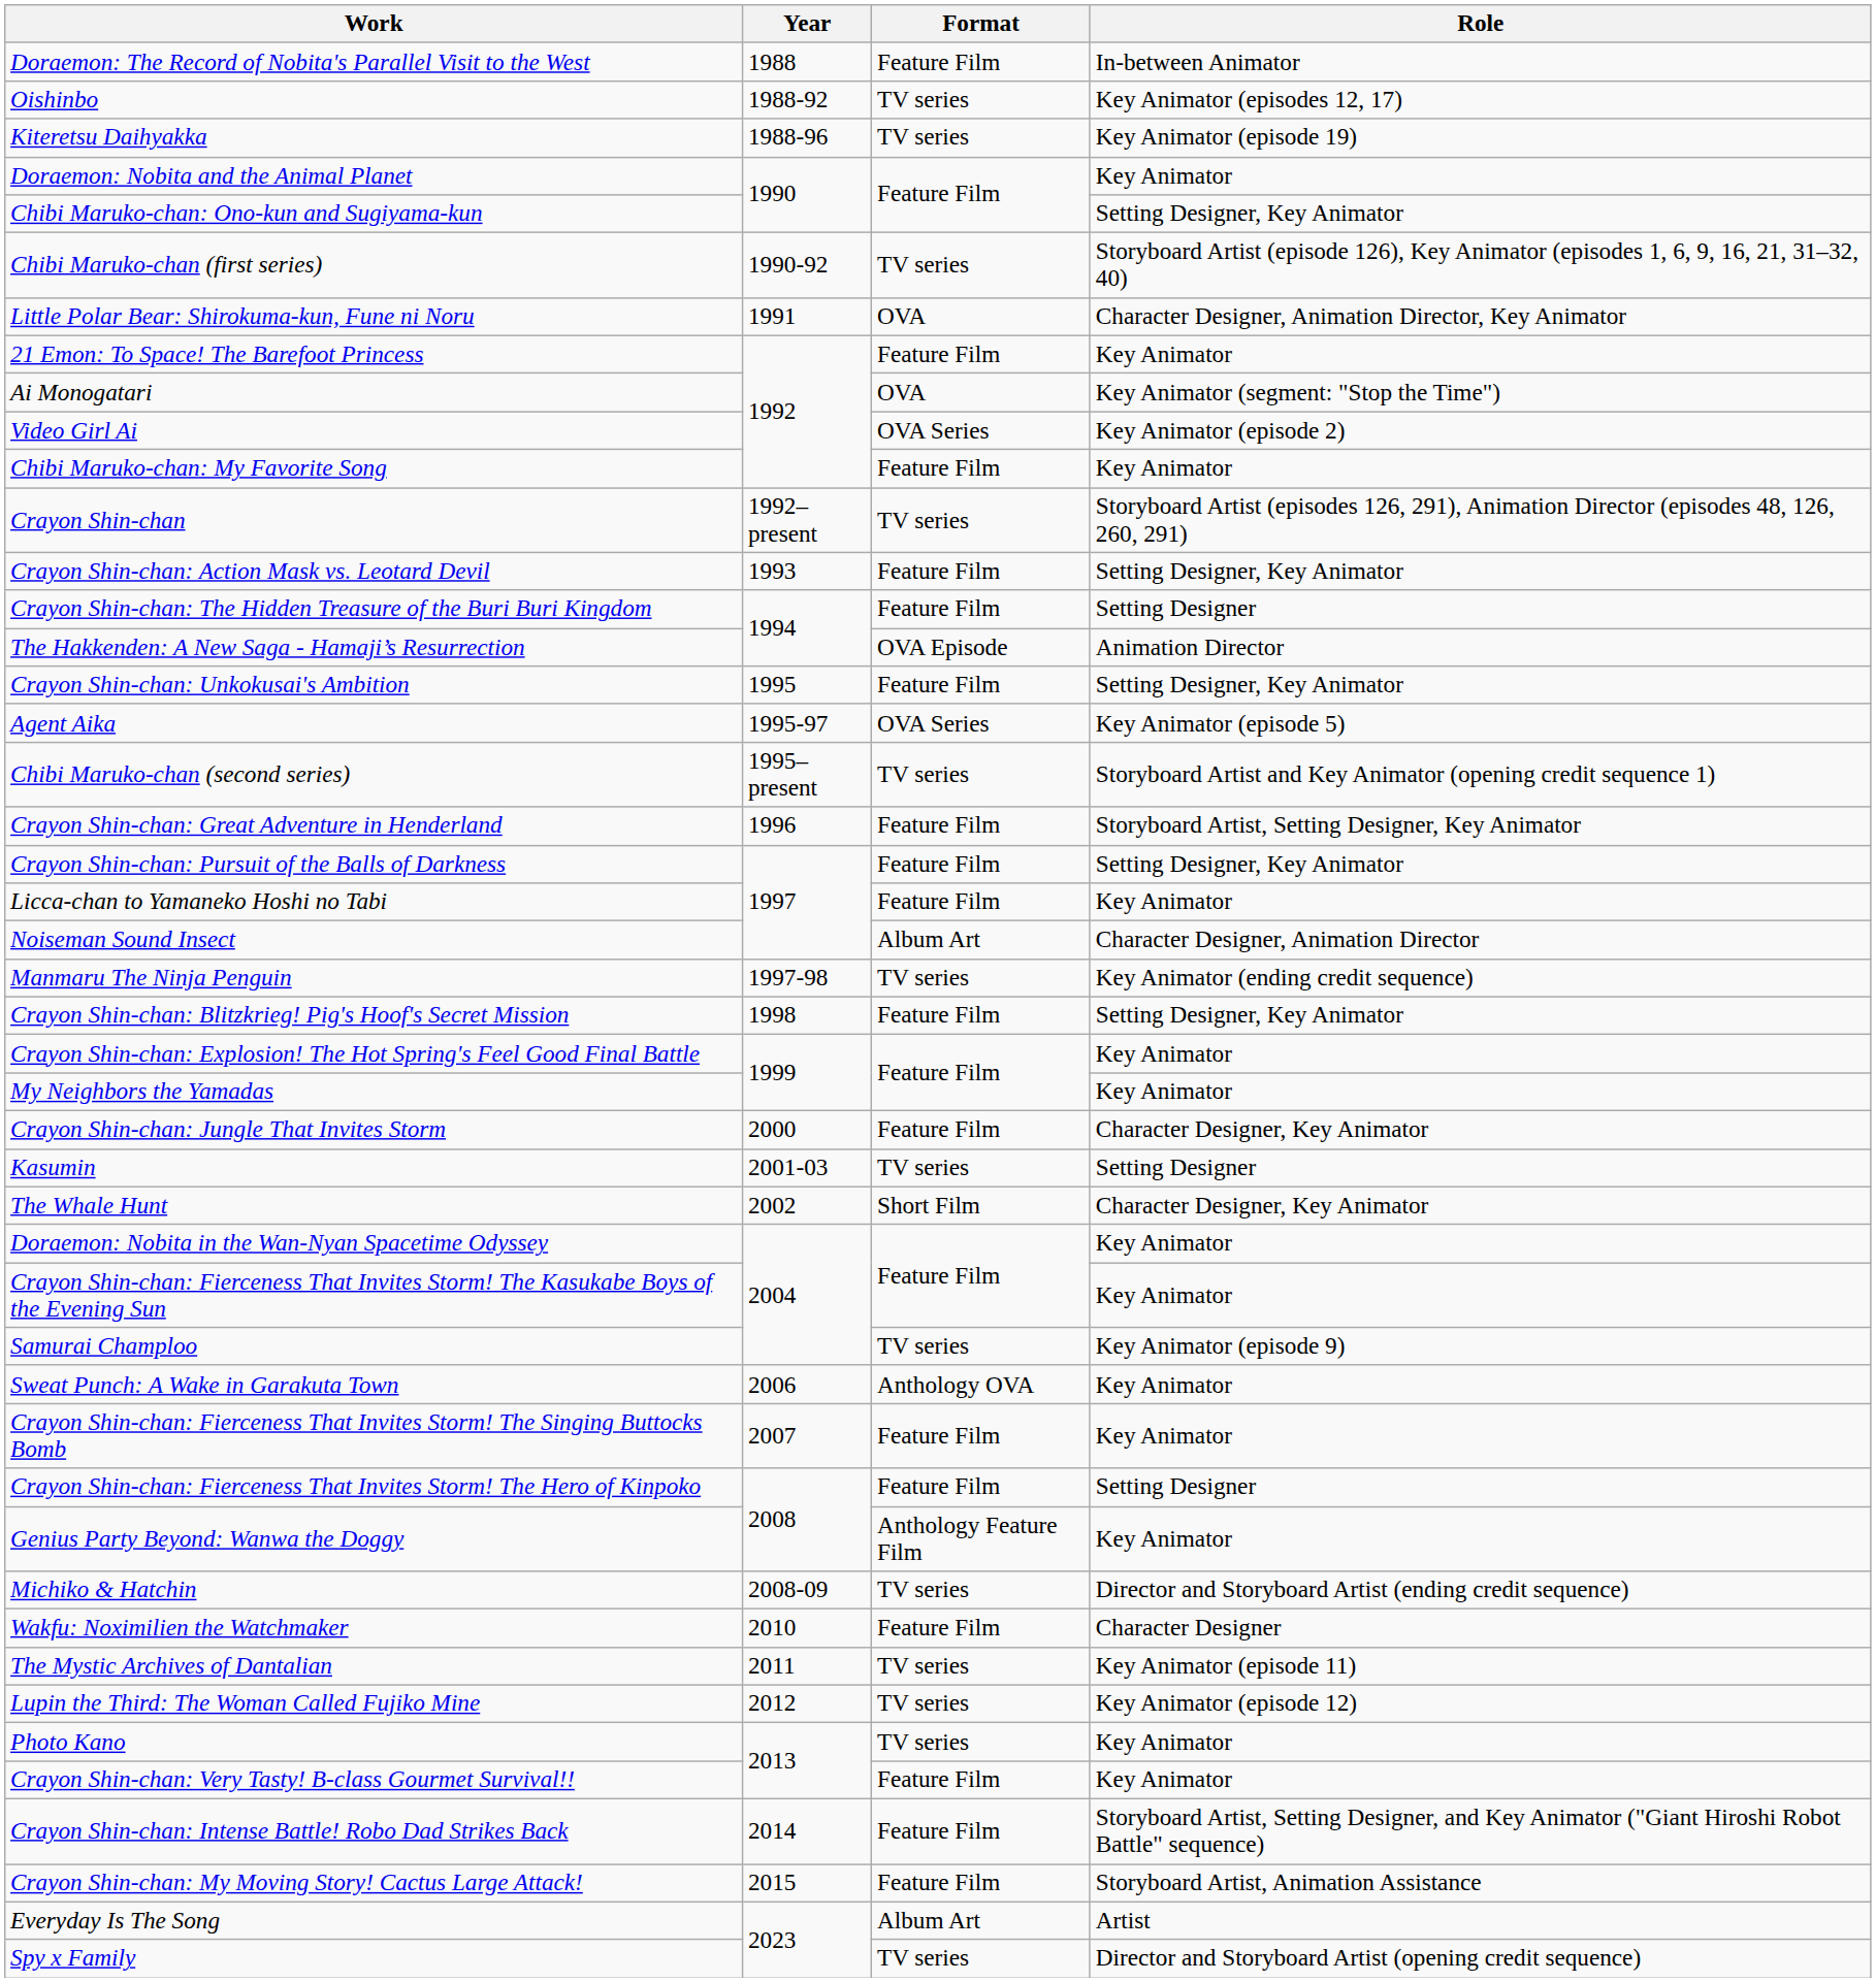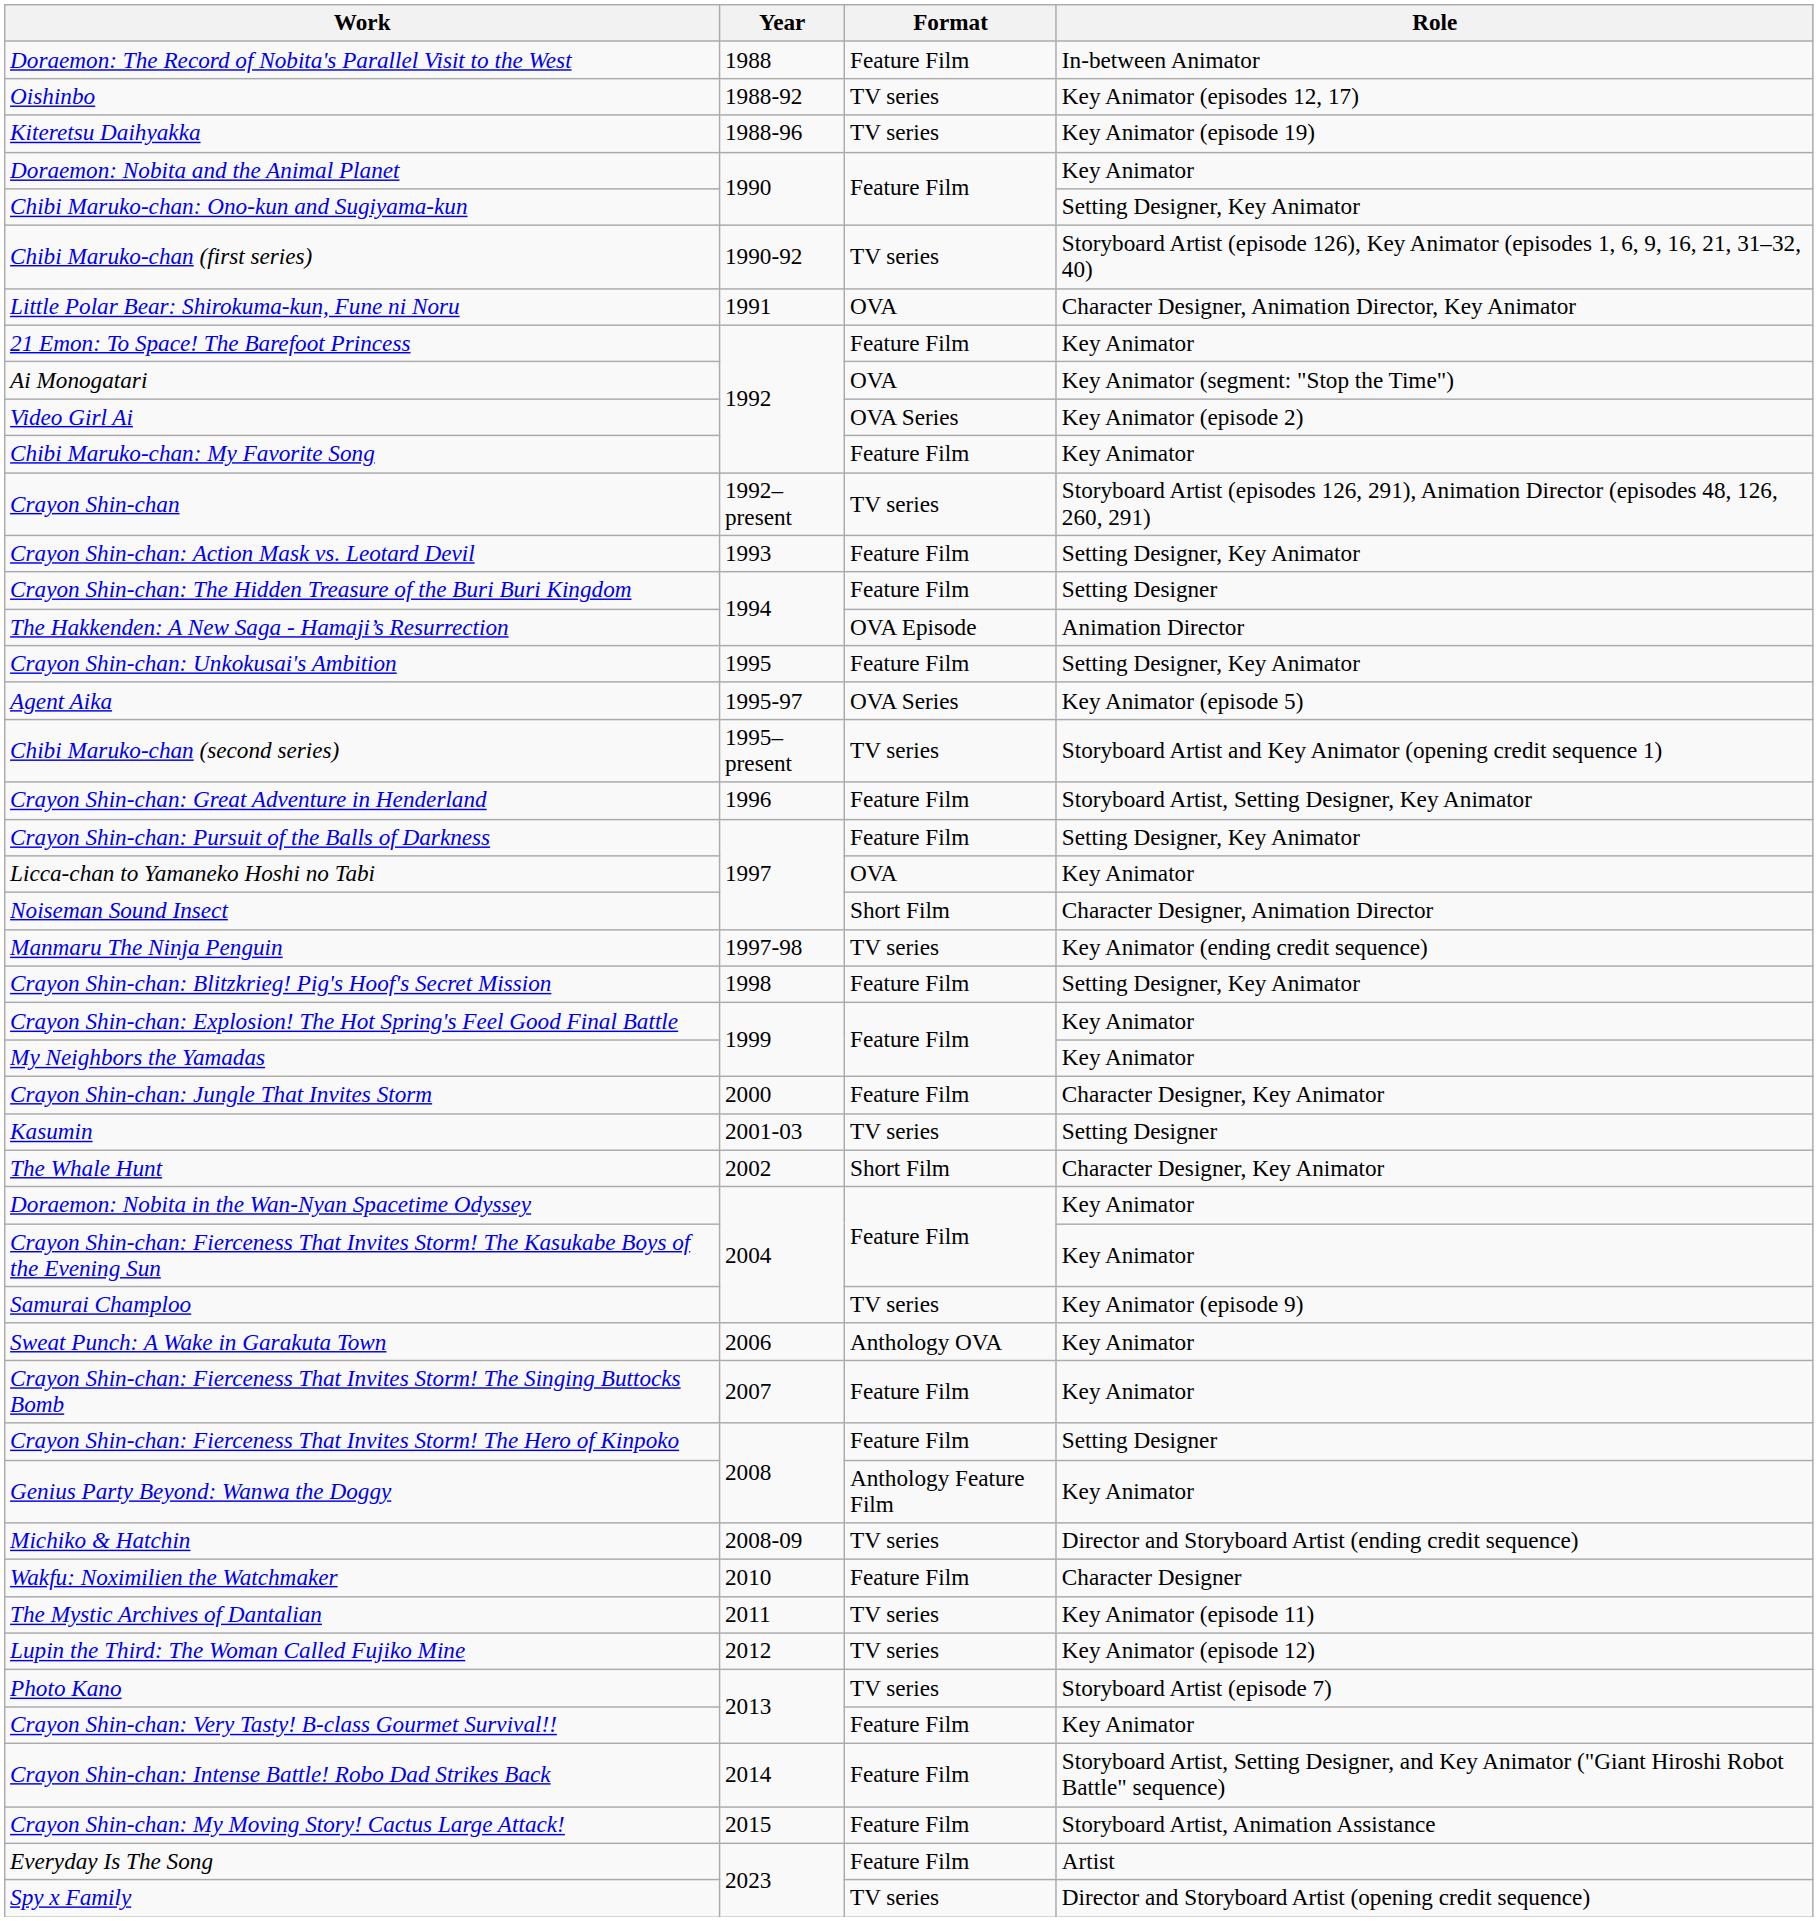Licca-chan to Yamaneko Hoshi no Tabi | Format: Feature Film -> OVA
Noiseman Sound Insect | Format: Album Art -> Short Film
Photo Kano | Role: Key Animator -> Storyboard Artist (episode 7)
Everyday Is The Song | Format: Album Art -> Feature Film
